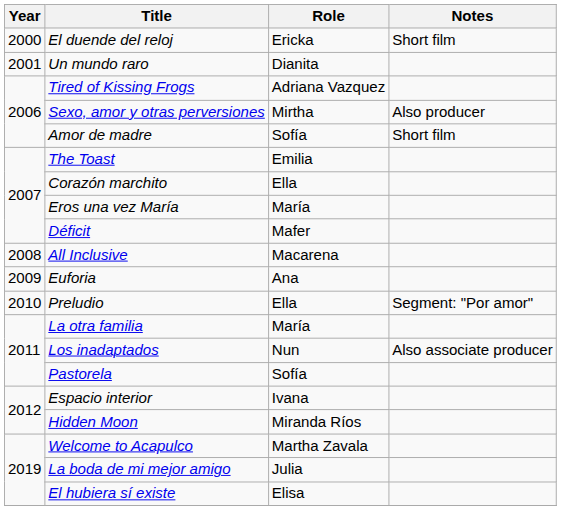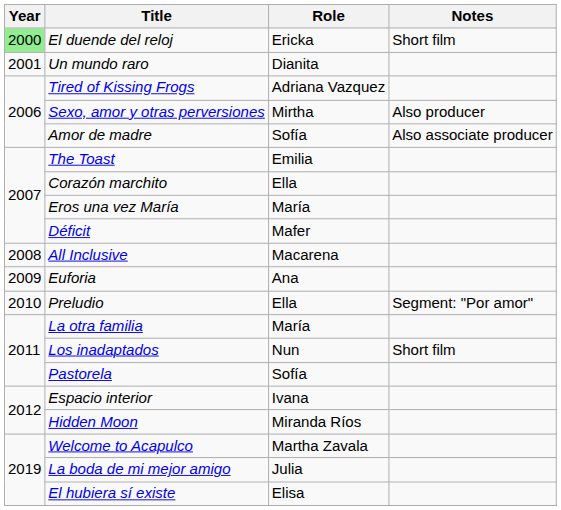El duende del reloj | Year: no background -> lightgreen background
Amor de madre | Notes: Short film -> Also associate producer
Los inadaptados | Notes: Also associate producer -> Short film
